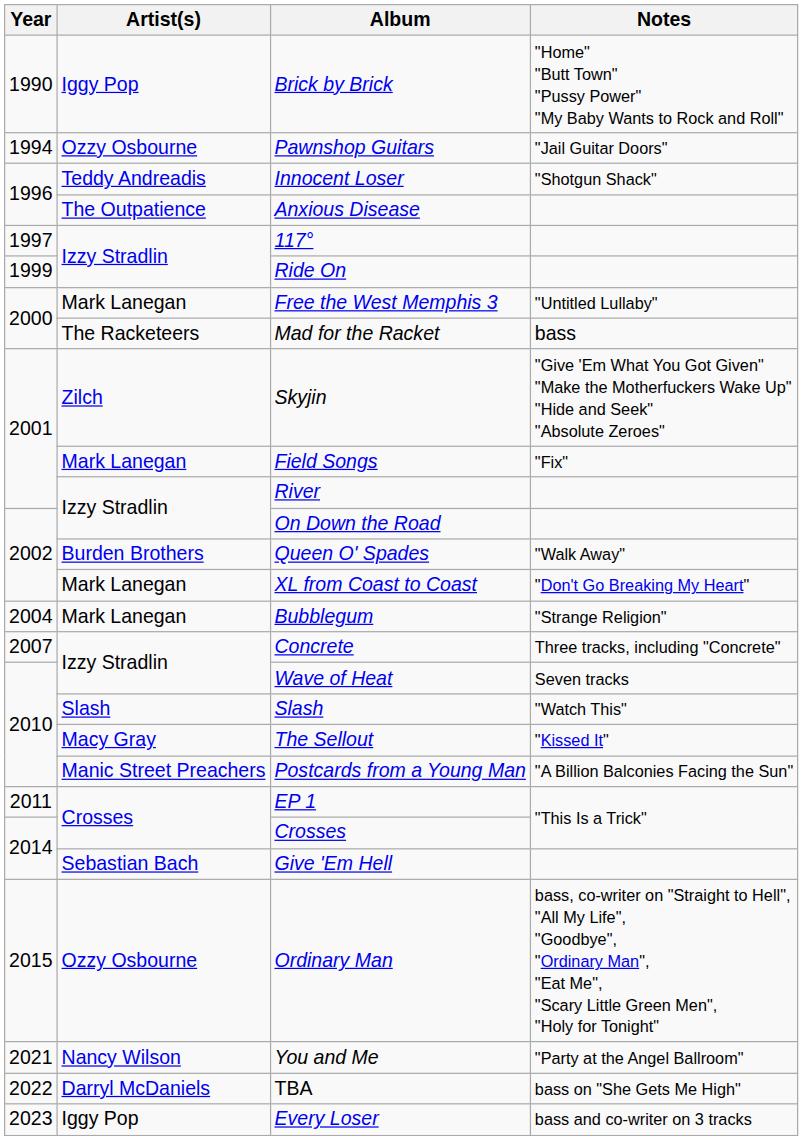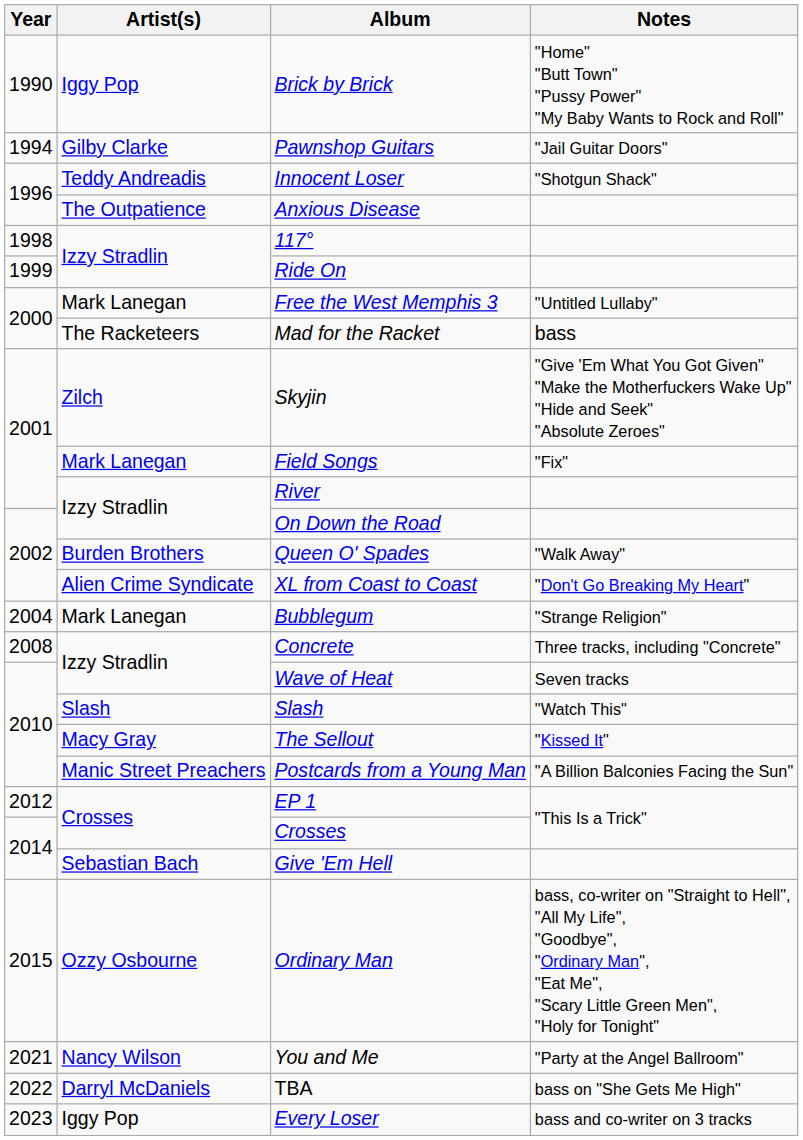Pawnshop Guitars | Artist(s): Ozzy Osbourne -> Gilby Clarke
117° | Year: 1997 -> 1998
XL from Coast to Coast | Artist(s): Mark Lanegan -> Alien Crime Syndicate
Concrete | Year: 2007 -> 2008
EP 1 | Year: 2011 -> 2012
